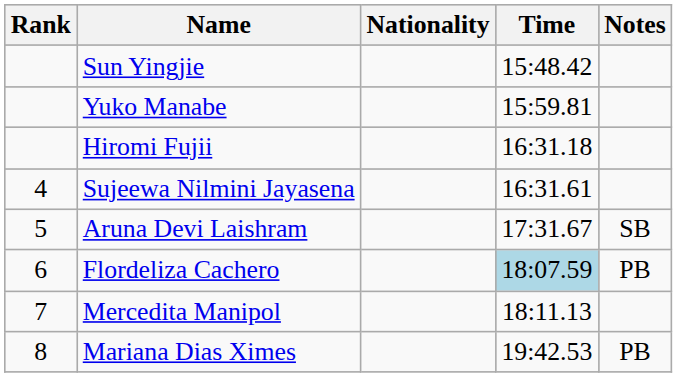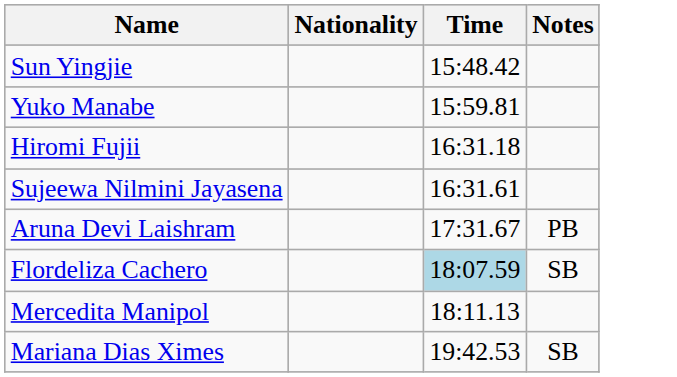- column: Rank | 4 | 5 | 6 | 7 | 8
Aruna Devi Laishram | Notes: SB -> PB
Flordeliza Cachero | Notes: PB -> SB
Mariana Dias Ximes | Notes: PB -> SB
